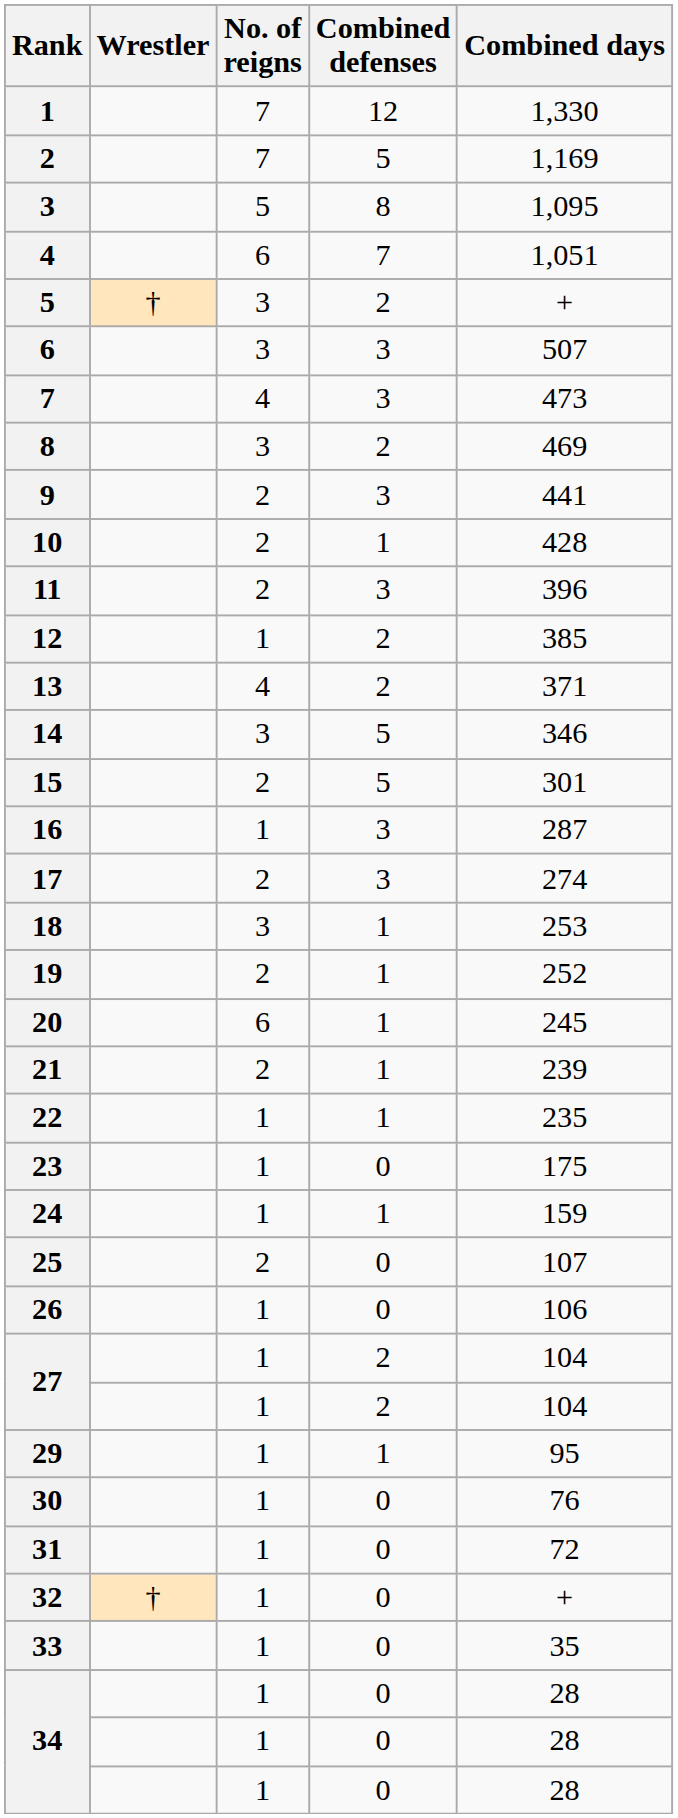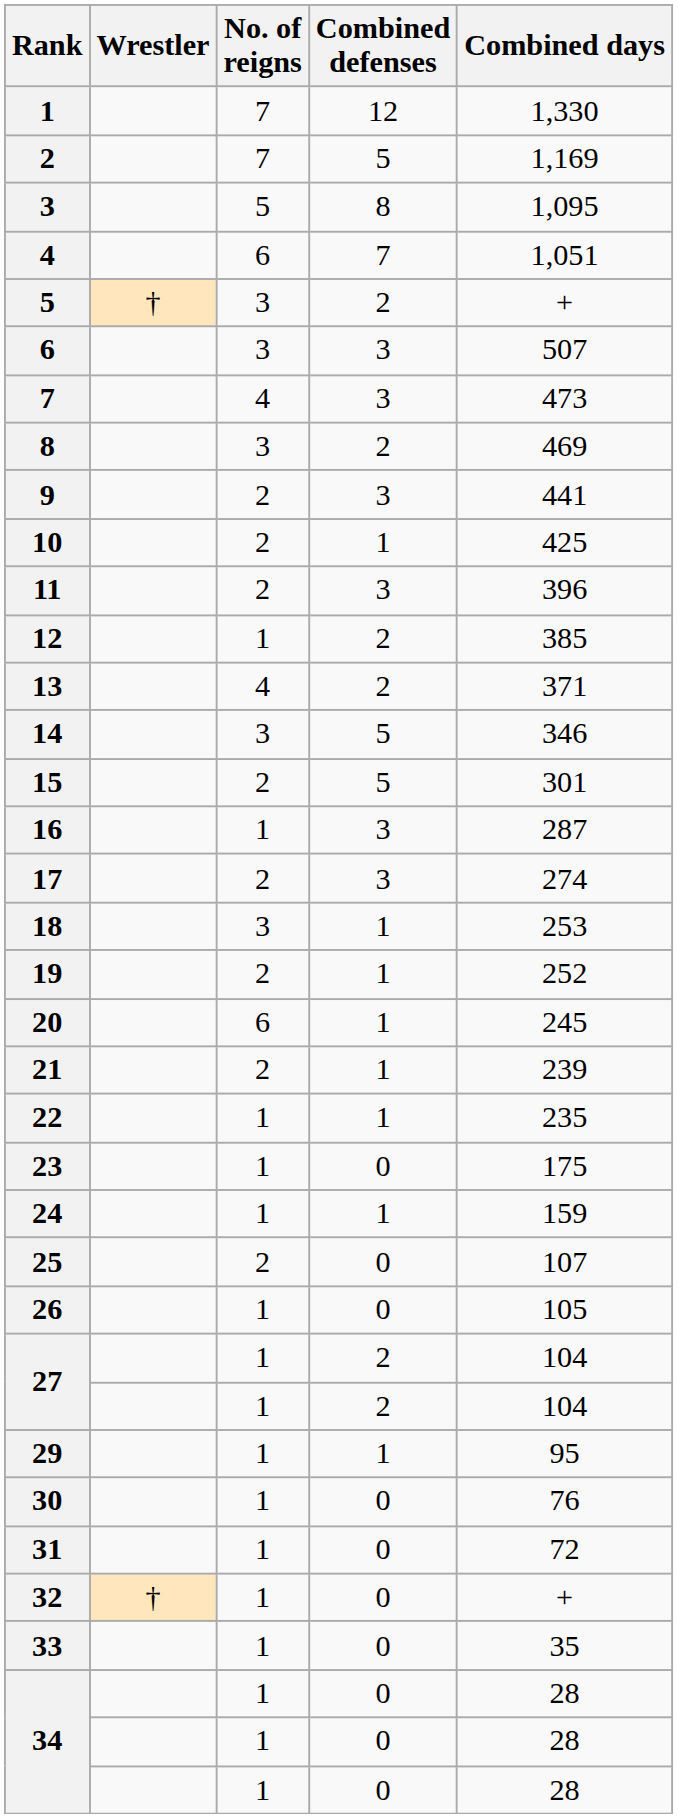10 | Combined days: 428 -> 425
26 | Combined days: 106 -> 105
